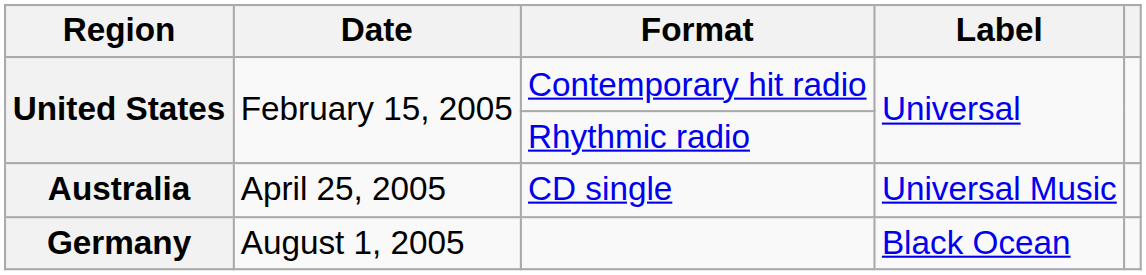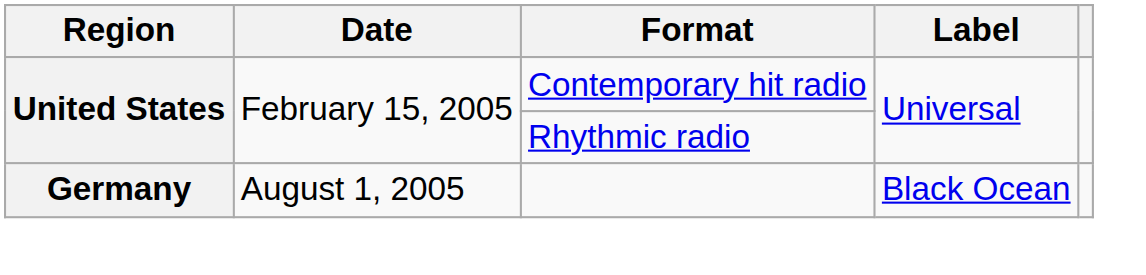- row: Australia | April 25, 2005 | CD single | Universal Music
